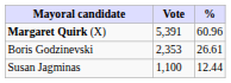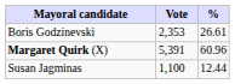rows swapped: Margaret Quirk (X) <-> Boris Godzinevski
